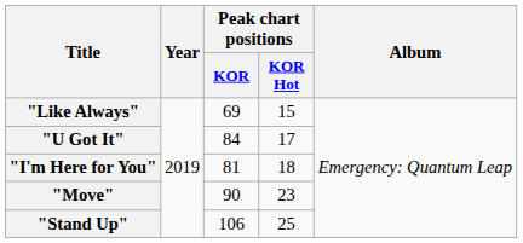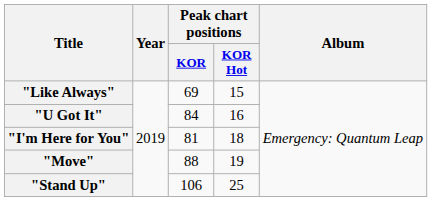"U Got It" | Peak chart positions / KOR Hot: 17 -> 16
"Move" | Peak chart positions / KOR: 90 -> 88
"Move" | Peak chart positions / KOR Hot: 23 -> 19
